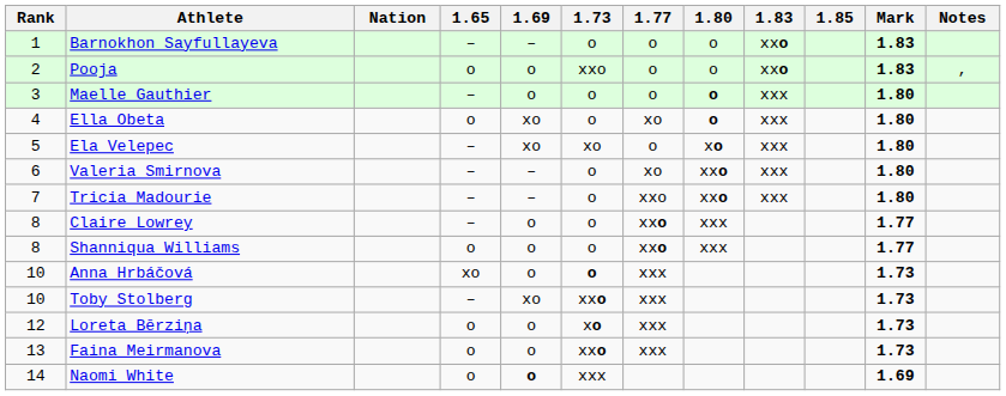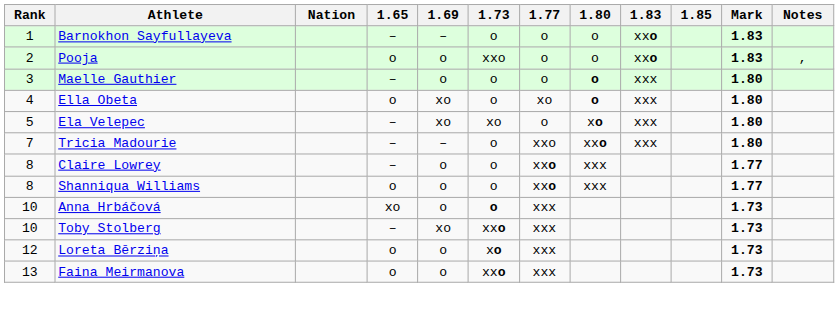- row: 6 | Valeria Smirnova | – | – | o | xo | xxo | xxx | 1.80
- row: 14 | Naomi White | o | o | xxx | 1.69
